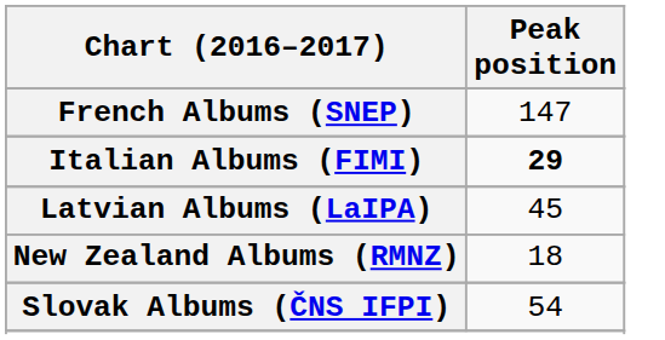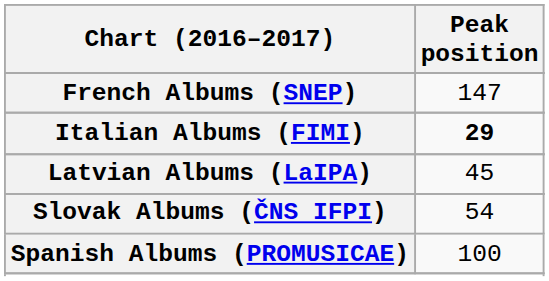- row: New Zealand Albums (RMNZ) | 18
+ row: Spanish Albums (PROMUSICAE) | 100
